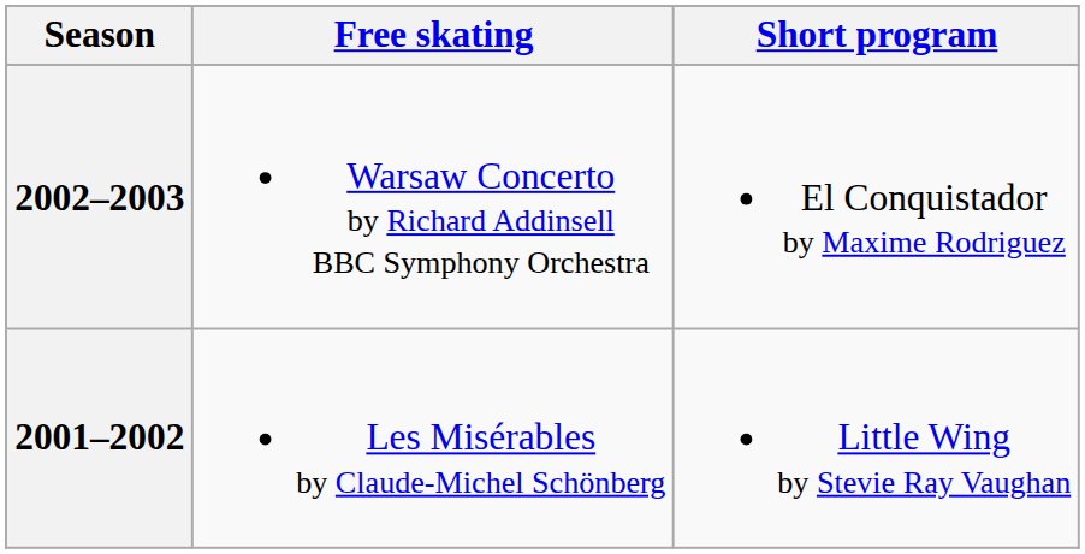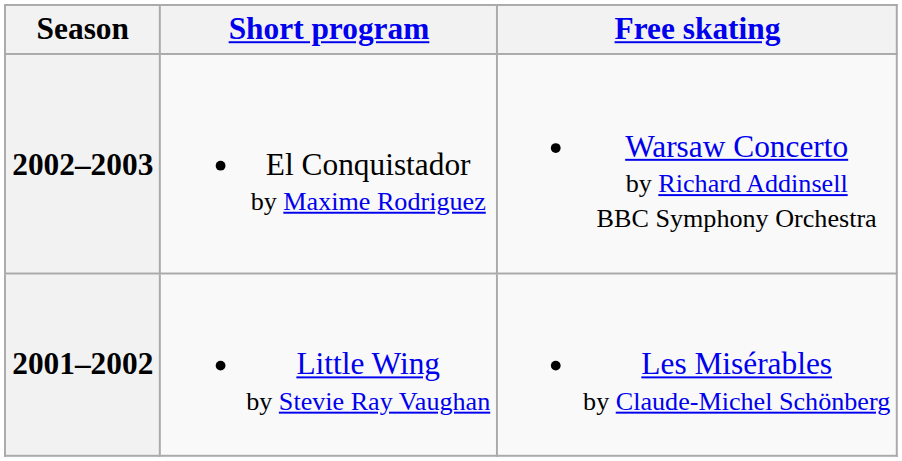columns swapped: Short program <-> Free skating
